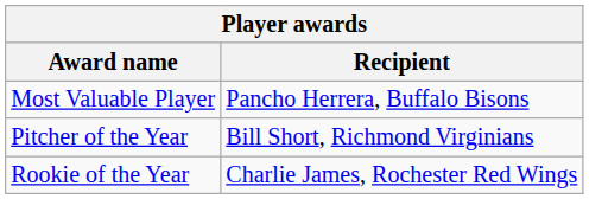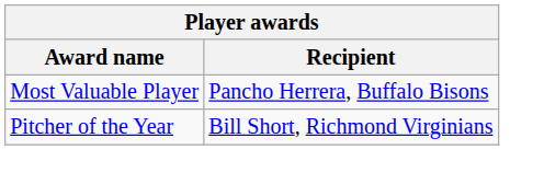- row: Rookie of the Year | Charlie James, Rochester Red Wings
